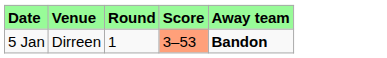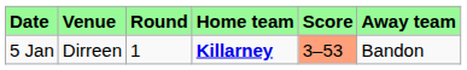+ column: Home team | Killarney
5 Jan | Away team: bold -> normal
